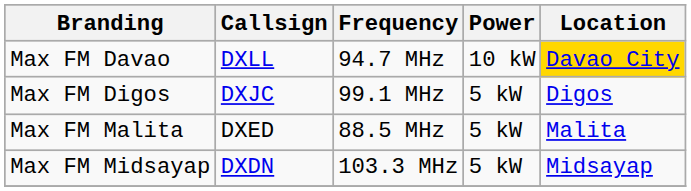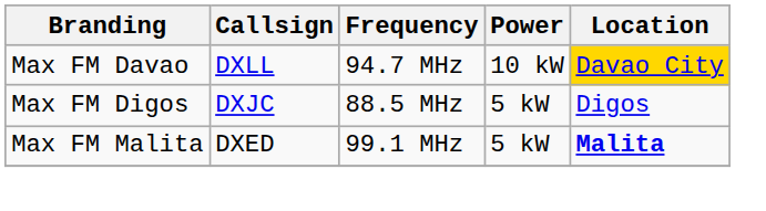Max FM Digos | Frequency: 99.1 MHz -> 88.5 MHz
Max FM Malita | Frequency: 88.5 MHz -> 99.1 MHz
Max FM Malita | Location: normal -> bold
- row: Max FM Midsayap | DXDN | 103.3 MHz | 5 kW | Midsayap
